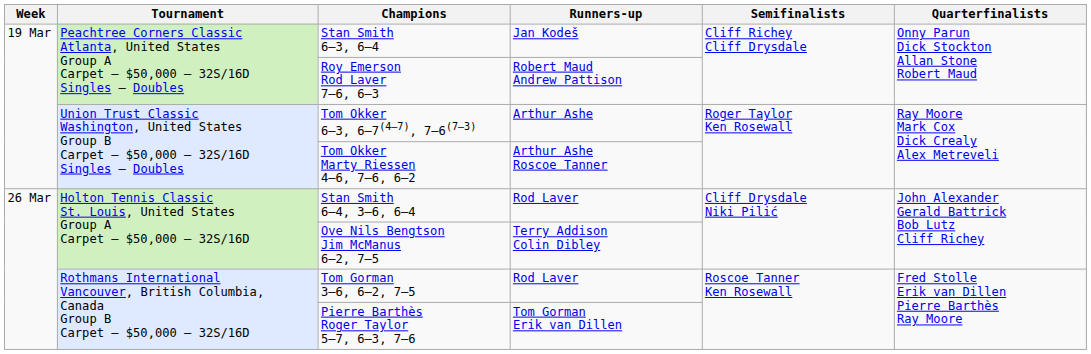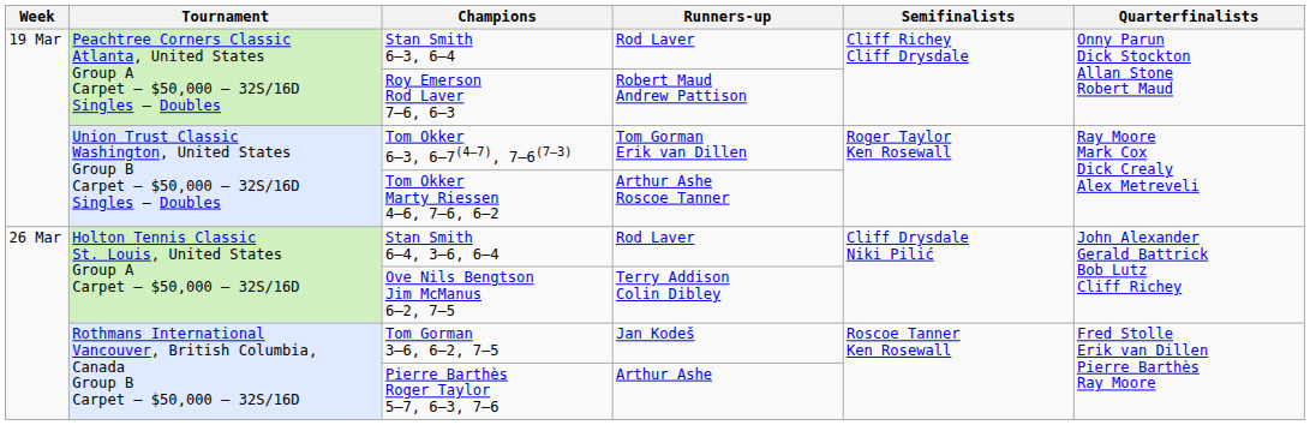Stan Smith 6–3, 6–4 | Runners-up: Jan Kodeš -> Rod Laver
Tom Okker 6–3, 6–7(4–7), 7–6(7–3) | Runners-up: Arthur Ashe -> Tom Gorman Erik van Dillen
Tom Gorman 3–6, 6–2, 7–5 | Runners-up: Rod Laver -> Jan Kodeš
Pierre Barthès Roger Taylor 5–7, 6–3, 7–6 | Runners-up: Tom Gorman Erik van Dillen -> Arthur Ashe
